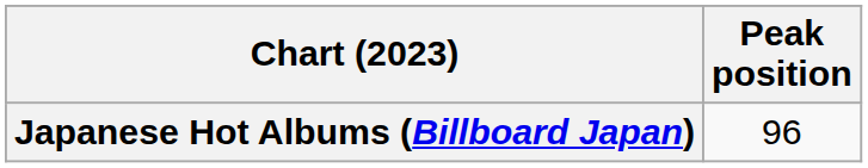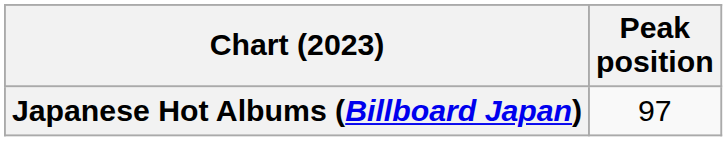Japanese Hot Albums (Billboard Japan) | Peak position: 96 -> 97
